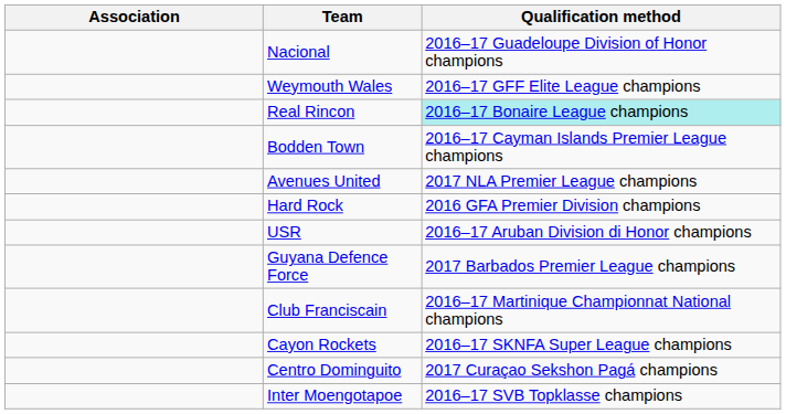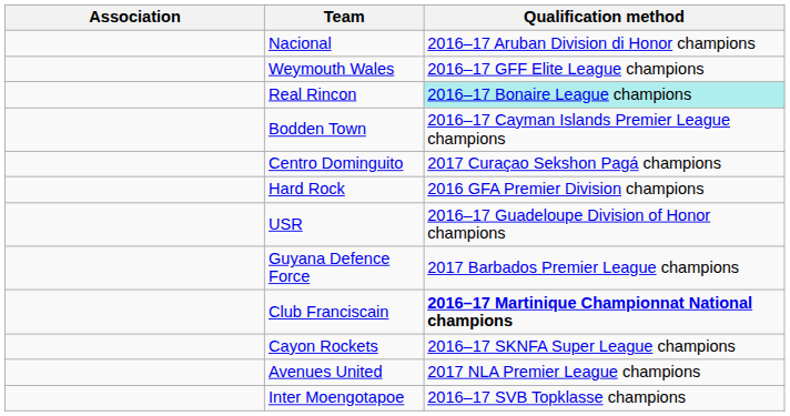Nacional | Qualification method: 2016–17 Guadeloupe Division of Honor champions -> 2016–17 Aruban Division di Honor champions
rows swapped: Centro Dominguito <-> Avenues United
USR | Qualification method: 2016–17 Aruban Division di Honor champions -> 2016–17 Guadeloupe Division of Honor champions
Club Franciscain | Qualification method: normal -> bold
